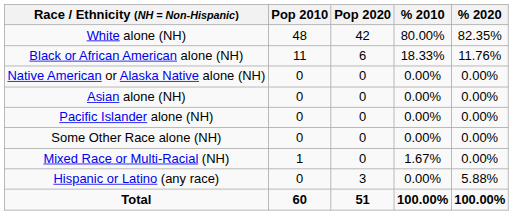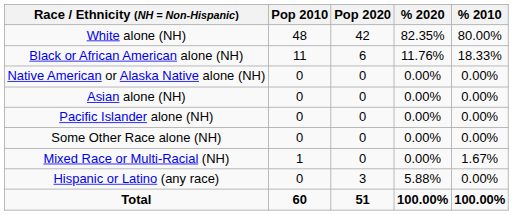columns swapped: % 2010 <-> % 2020
